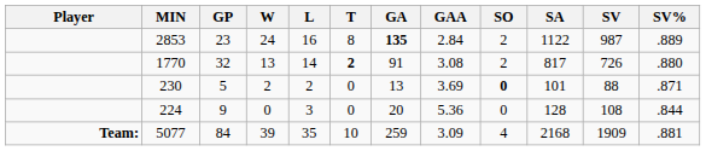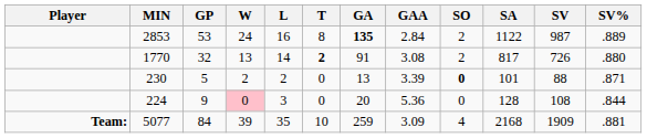2853 | GP: 23 -> 53
230 | GAA: 3.69 -> 3.39
224 | W: no background -> pink background
